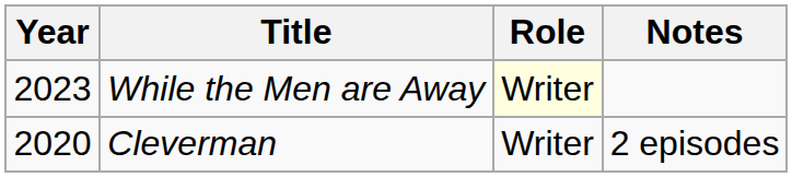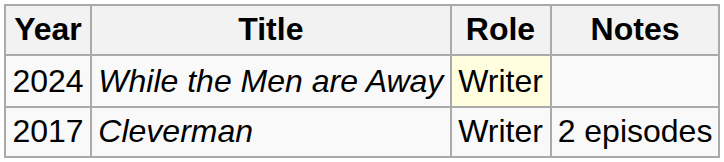While the Men are Away | Year: 2023 -> 2024
Cleverman | Year: 2020 -> 2017
